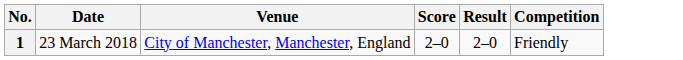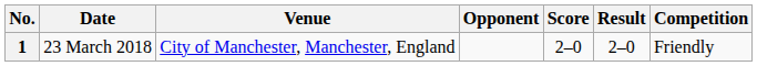+ column: Opponent
